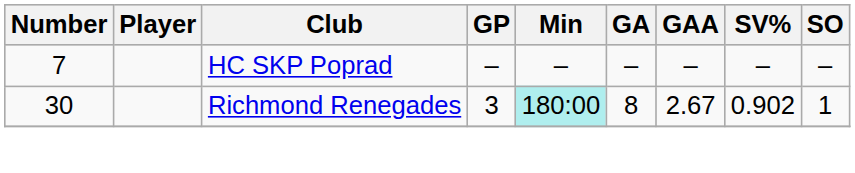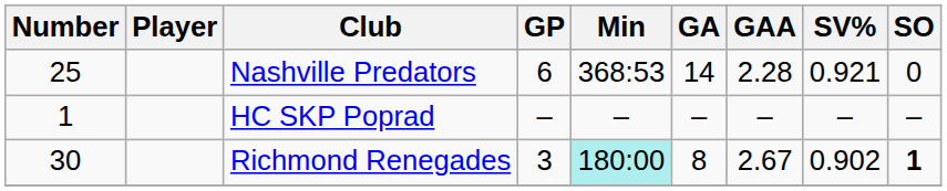+ row: 25 | Nashville Predators | 6 | 368:53 | 14 | 2.28 | 0.921 | 0
HC SKP Poprad | Number: 7 -> 1
Richmond Renegades | SO: normal -> bold
